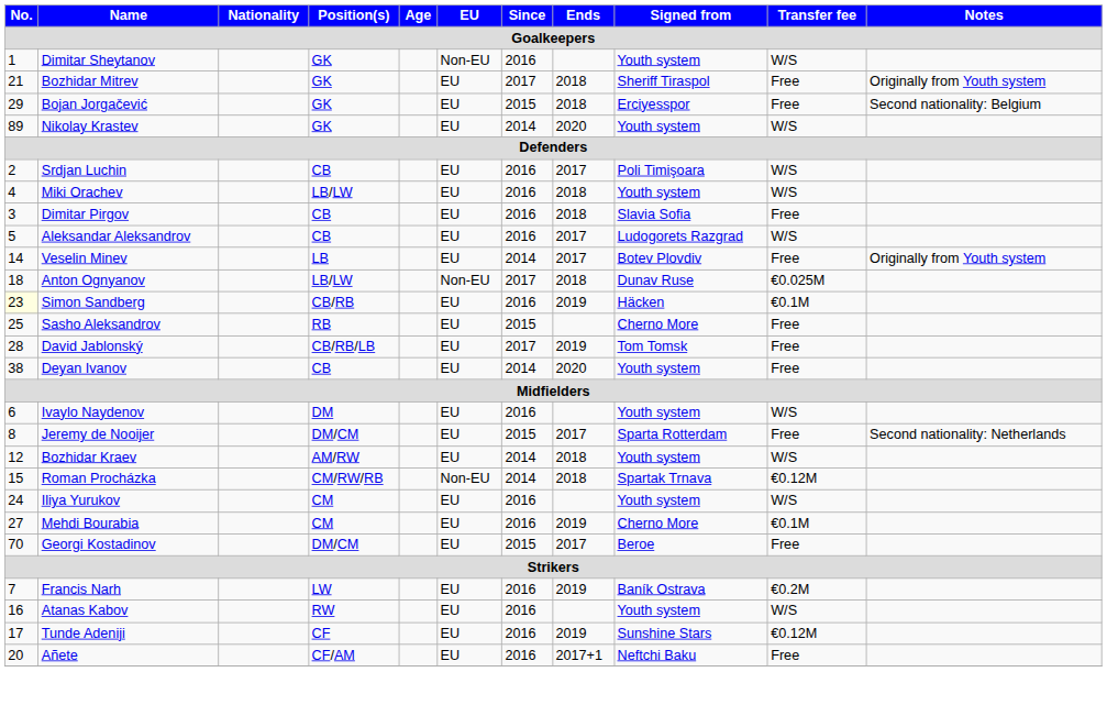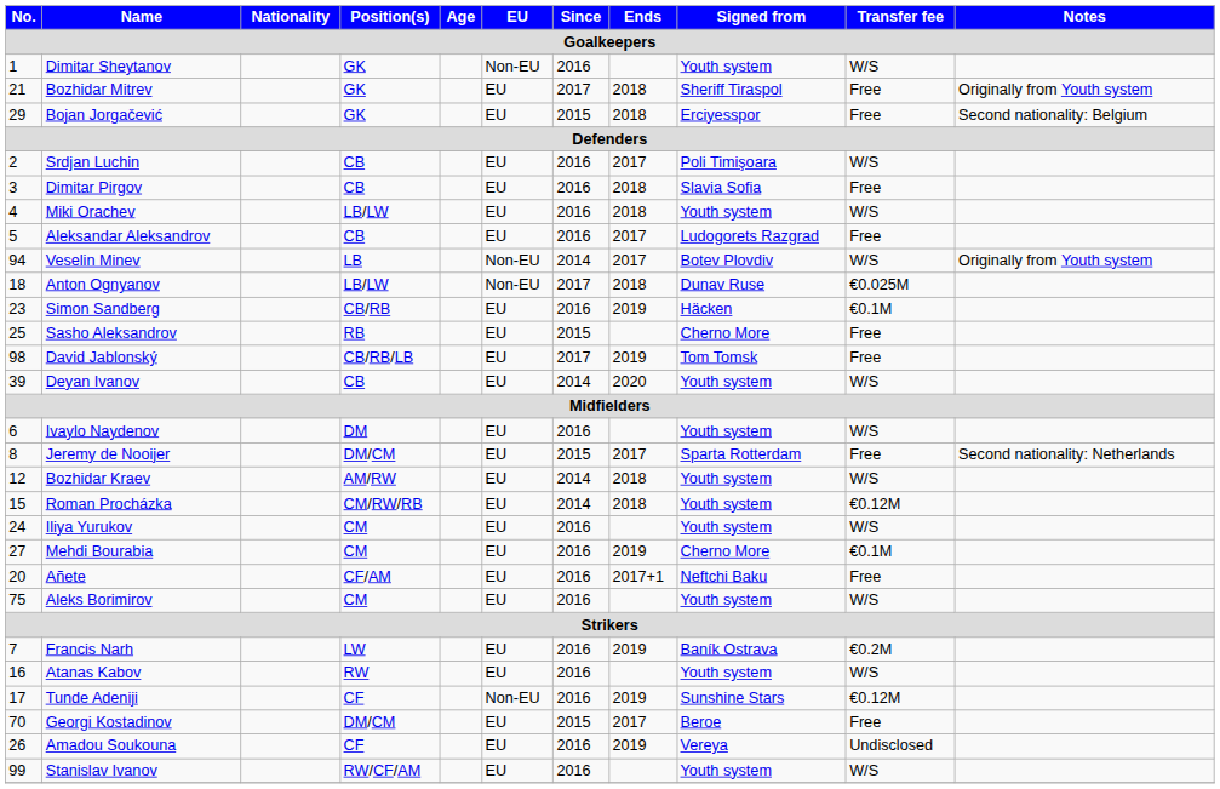- row: 89 | Nikolay Krastev | GK | EU | 2014 | 2020 | Youth system | W/S
rows swapped: Dimitar Pirgov <-> Miki Orachev
Aleksandar Aleksandrov | Transfer fee: W/S -> Free
Veselin Minev | No.: 14 -> 94
Veselin Minev | EU: EU -> Non-EU
Veselin Minev | Transfer fee: Free -> W/S
Simon Sandberg | No.: lightyellow background -> no background
David Jablonský | No.: 28 -> 98
Deyan Ivanov | No.: 38 -> 39
Deyan Ivanov | Transfer fee: Free -> W/S
Roman Procházka | EU: Non-EU -> EU
Roman Procházka | Signed from: Spartak Trnava -> Youth system
rows swapped: Georgi Kostadinov <-> Añete
+ row: 75 | Aleks Borimirov | CM | EU | 2016 | Youth system | W/S
Tunde Adeniji | EU: EU -> Non-EU
+ row: 26 | Amadou Soukouna | CF | EU | 2016 | 2019 | Vereya | Undisclosed
+ row: 99 | Stanislav Ivanov | RW/CF/AM | EU | 2016 | Youth system | W/S
